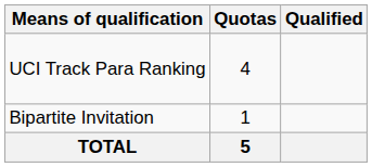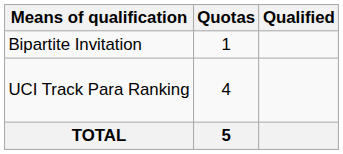rows swapped: UCI Track Para Ranking <-> Bipartite Invitation
